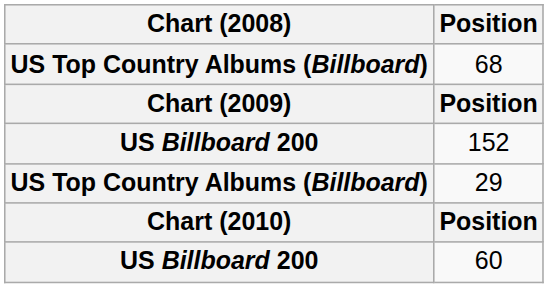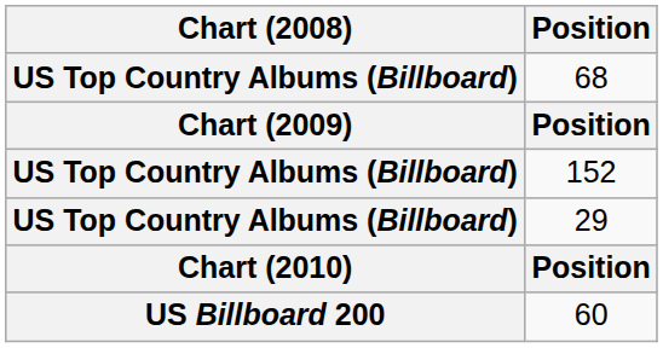152 | Chart (2008): US Billboard 200 -> US Top Country Albums (Billboard)
